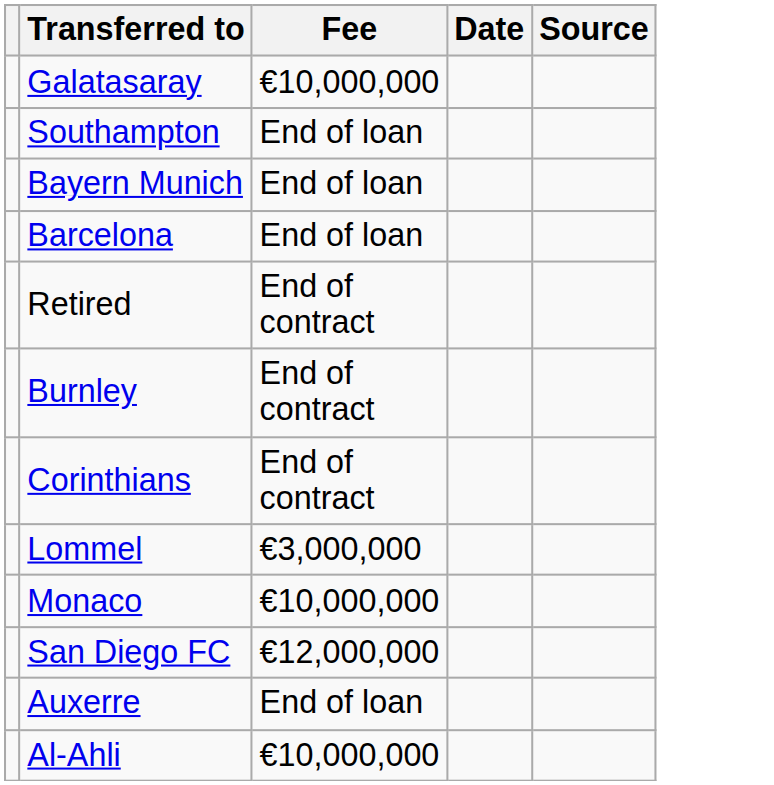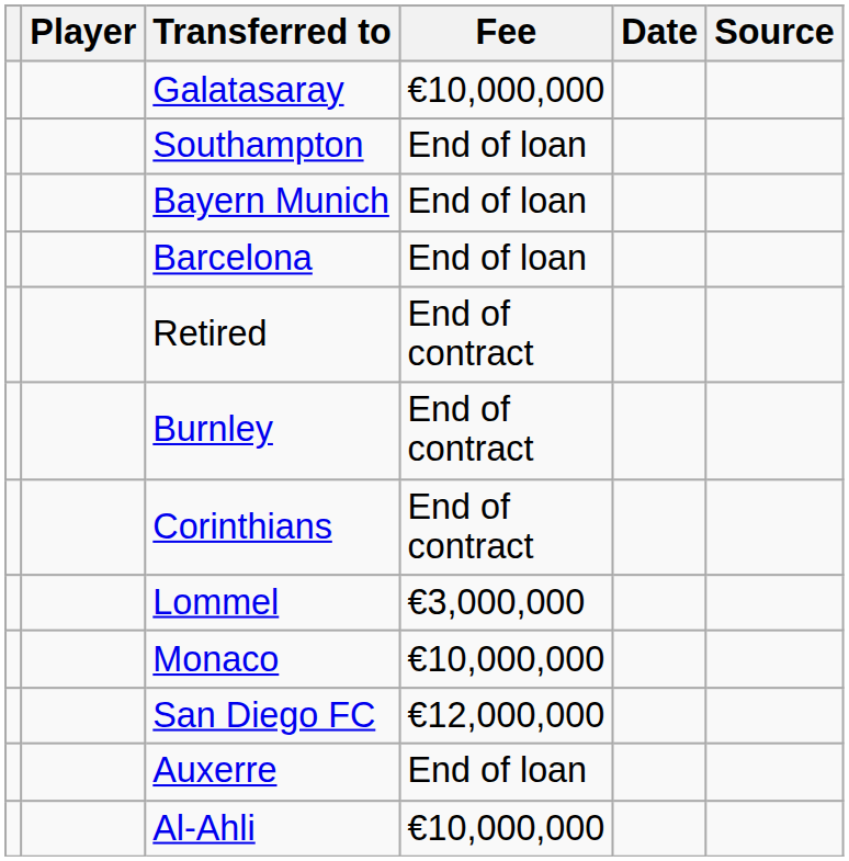+ column: Player
